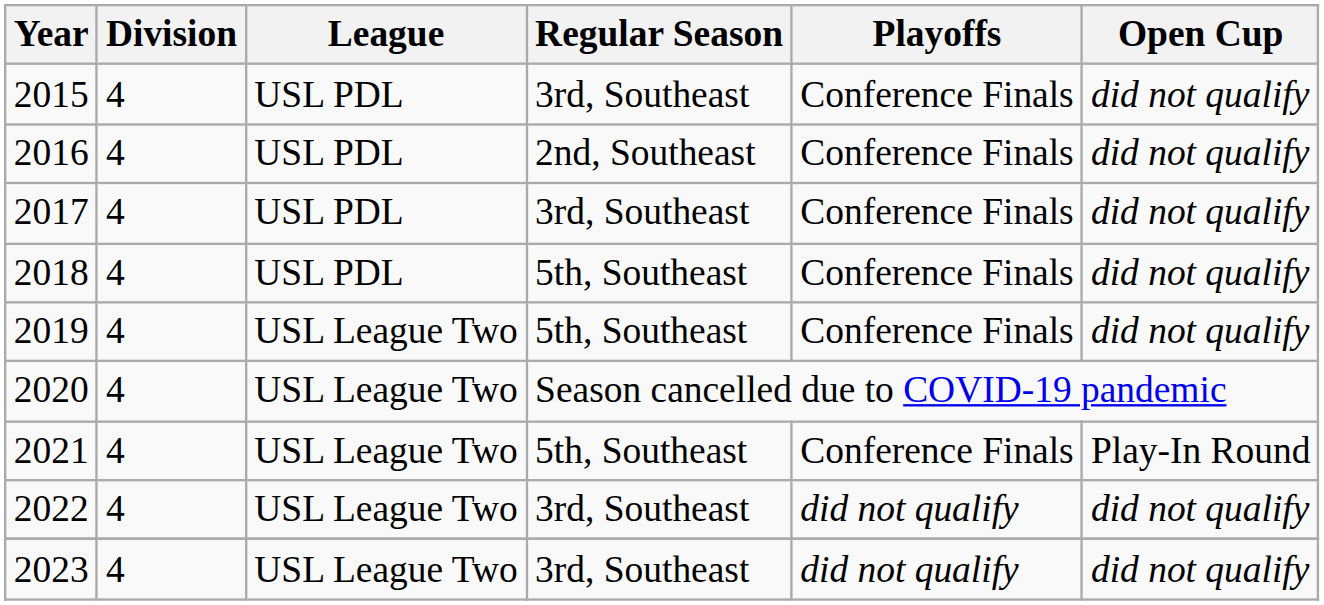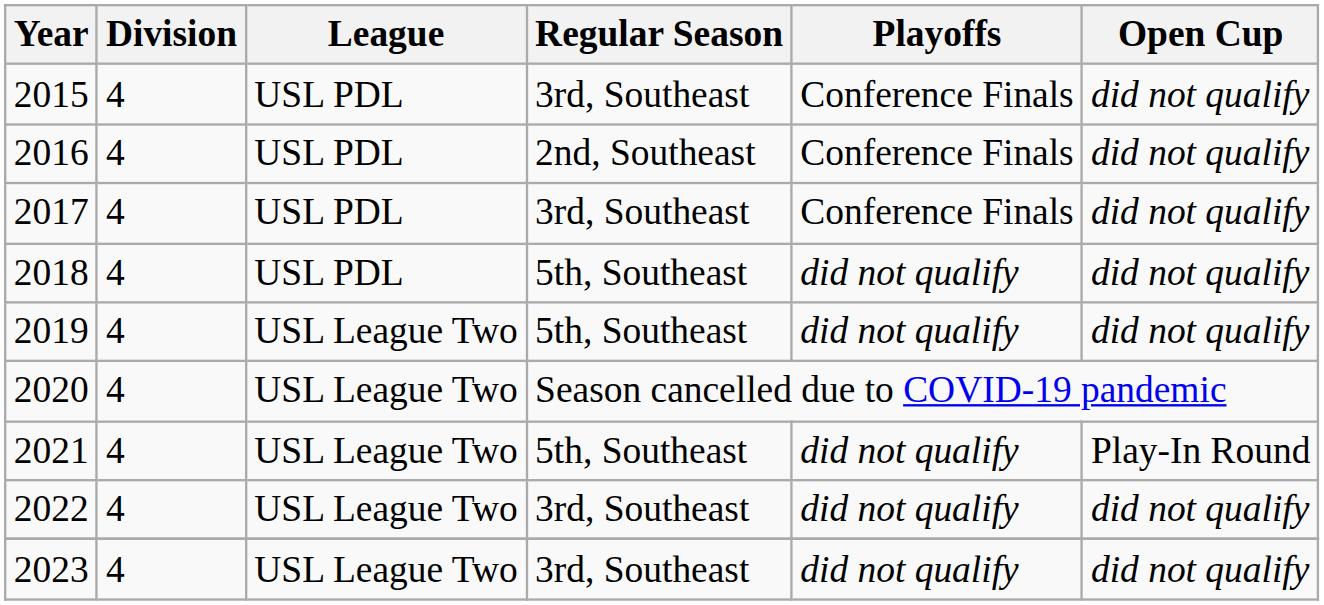2018 | Playoffs: Conference Finals -> did not qualify
2019 | Playoffs: Conference Finals -> did not qualify
2021 | Playoffs: Conference Finals -> did not qualify
